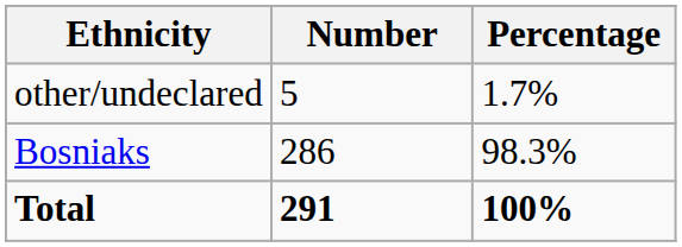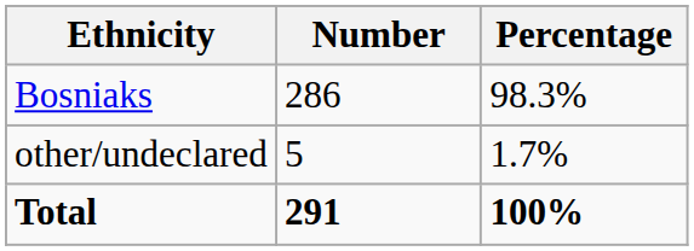rows swapped: Bosniaks <-> other/undeclared
